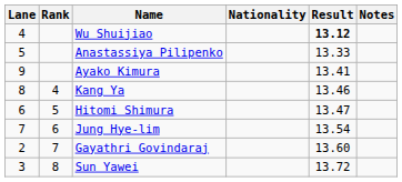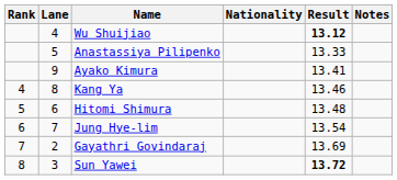columns swapped: Rank <-> Lane
Hitomi Shimura | Result: 13.47 -> 13.48
Gayathri Govindaraj | Result: 13.60 -> 13.69
Sun Yawei | Result: normal -> bold
